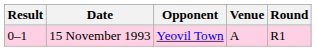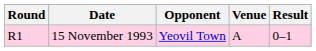columns swapped: Round <-> Result
